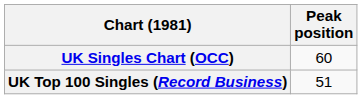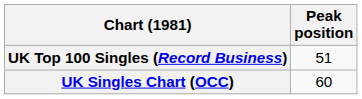rows swapped: UK Singles Chart (OCC) <-> UK Top 100 Singles (Record Business)
